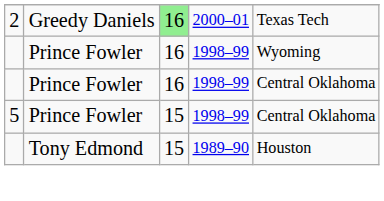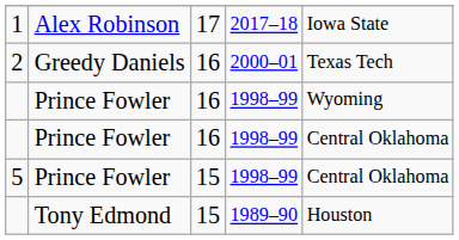+ row: 1 | Alex Robinson | 17 | 2017–18 | Iowa State
2 | column 3: lightgreen background -> no background
